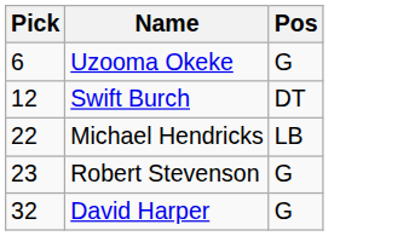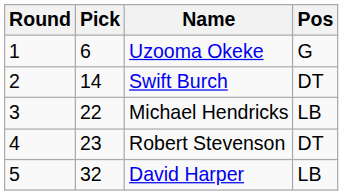+ column: Round | 1 | 2 | 3 | 4 | 5
Swift Burch | Pick: 12 -> 14
Robert Stevenson | Pos: G -> DT
David Harper | Pos: G -> LB
